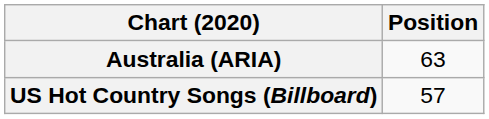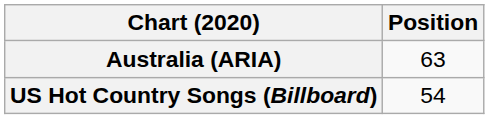US Hot Country Songs (Billboard) | Position: 57 -> 54
